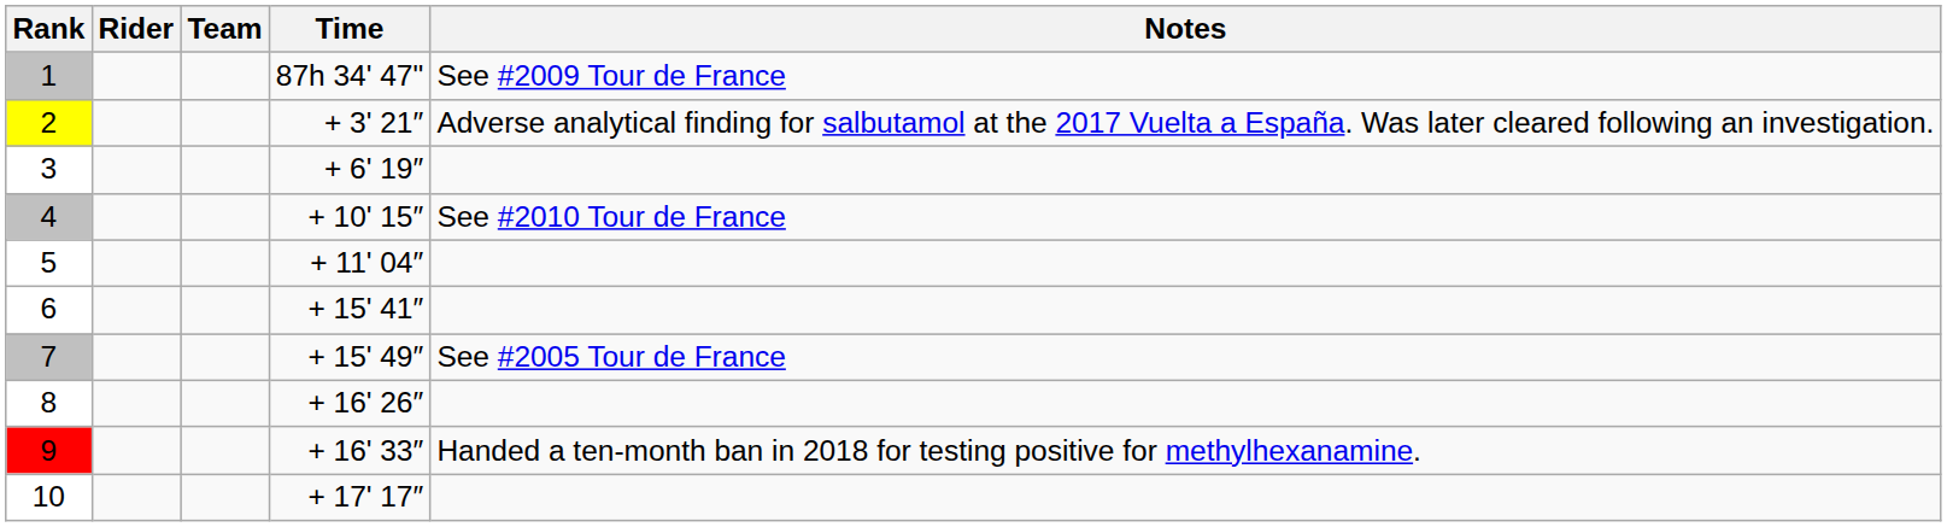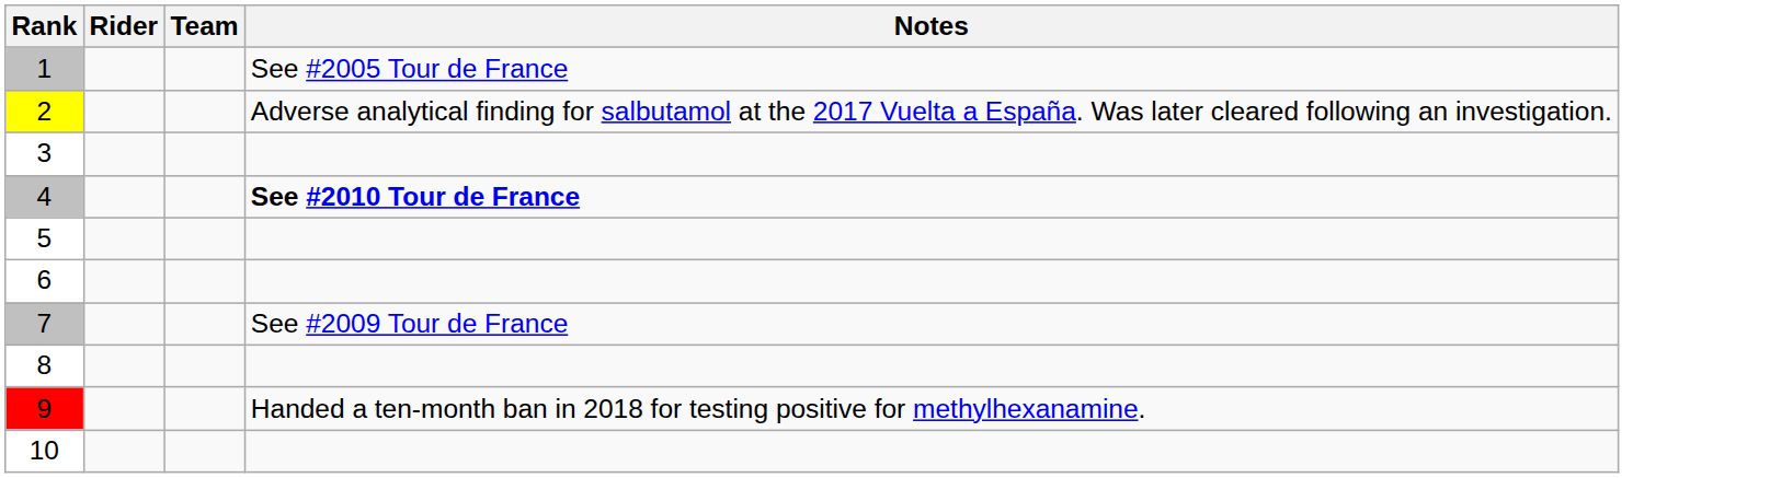- column: Time | 87h 34' 47" | + 3' 21″ | + 6' 19″ | + 10' 15″ | + 11' 04″ | + 15' 41″ | + 15' 49″ | + 16' 26″ | + 16' 33″ | + 17' 17″
1 | Notes: See #2009 Tour de France -> See #2005 Tour de France
4 | Notes: normal -> bold
7 | Notes: See #2005 Tour de France -> See #2009 Tour de France
